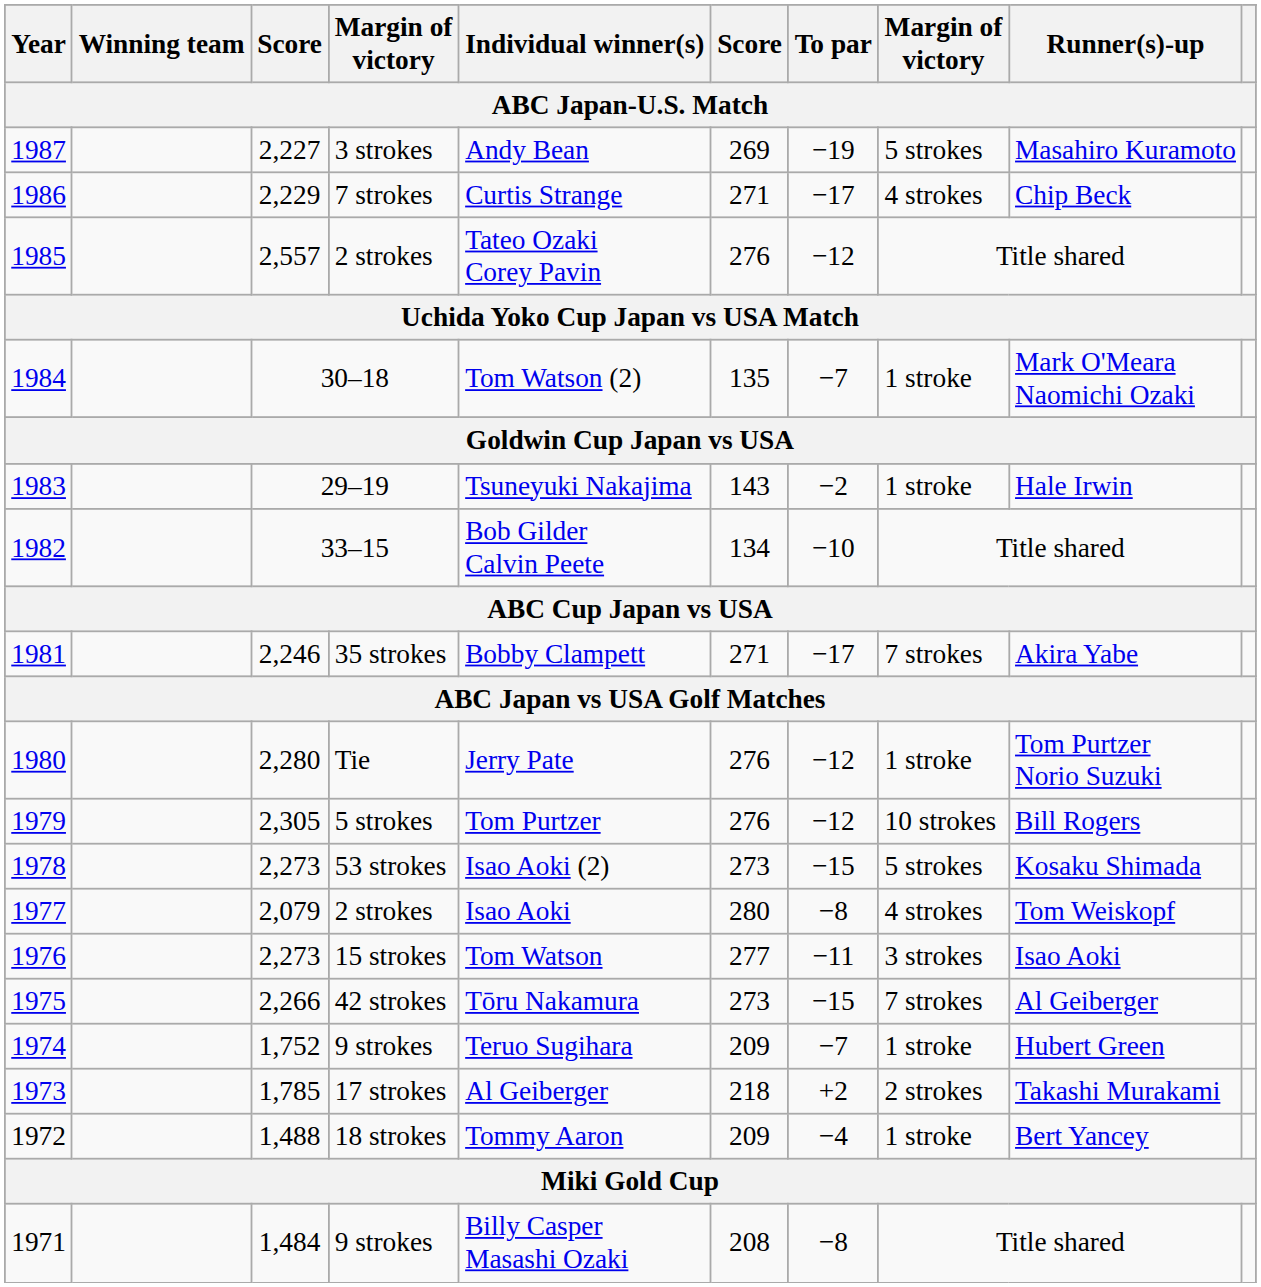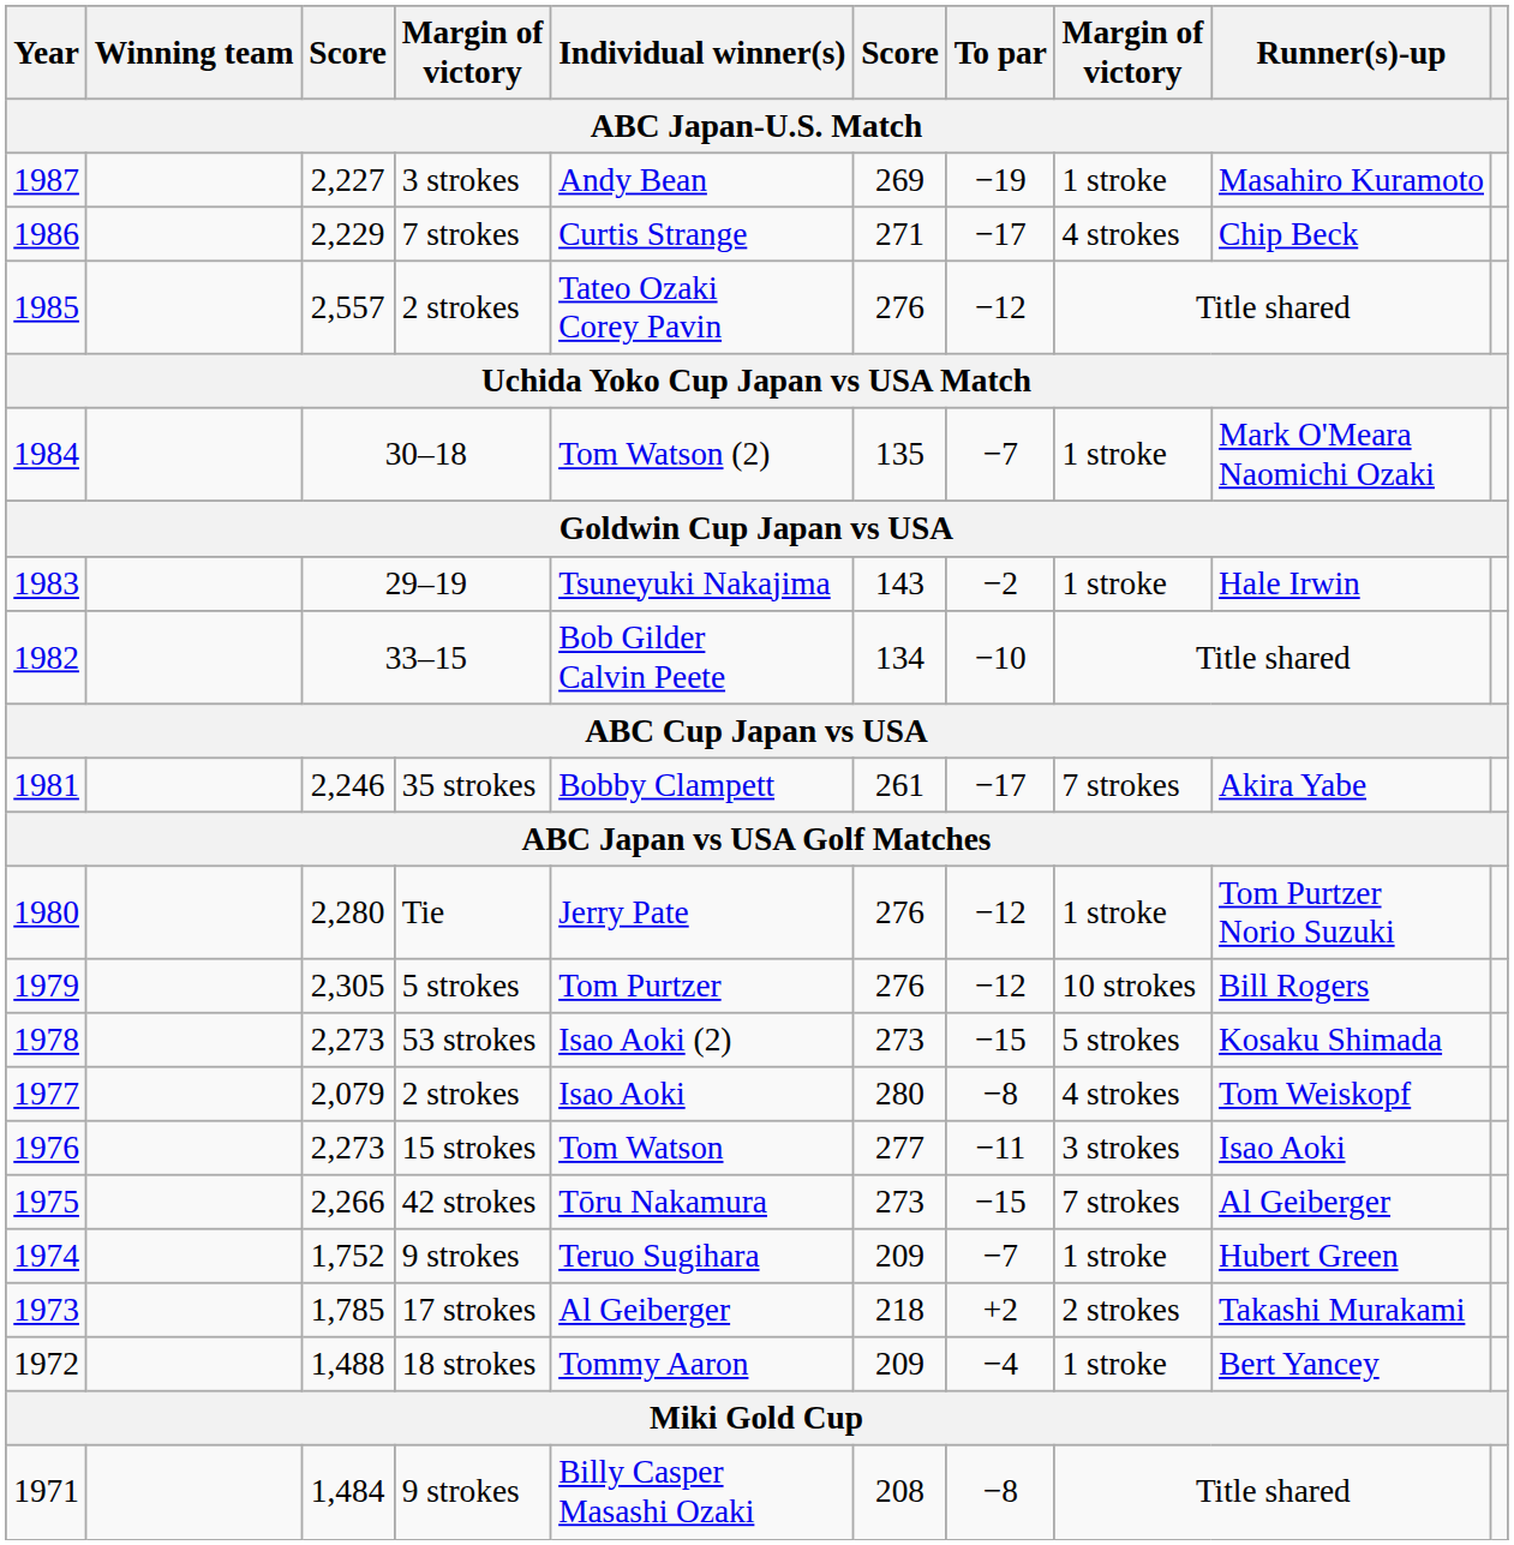1987 | column 8: 5 strokes -> 1 stroke
1981 | column 6: 271 -> 261
